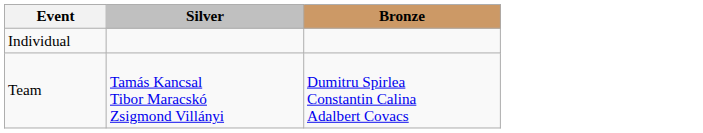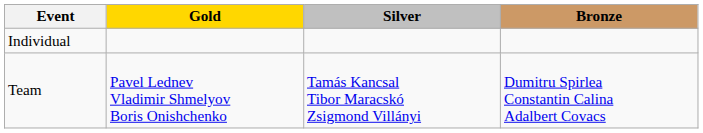+ column: Gold | Pavel Lednev Vladimir Shmelyov Boris Onishchenko
